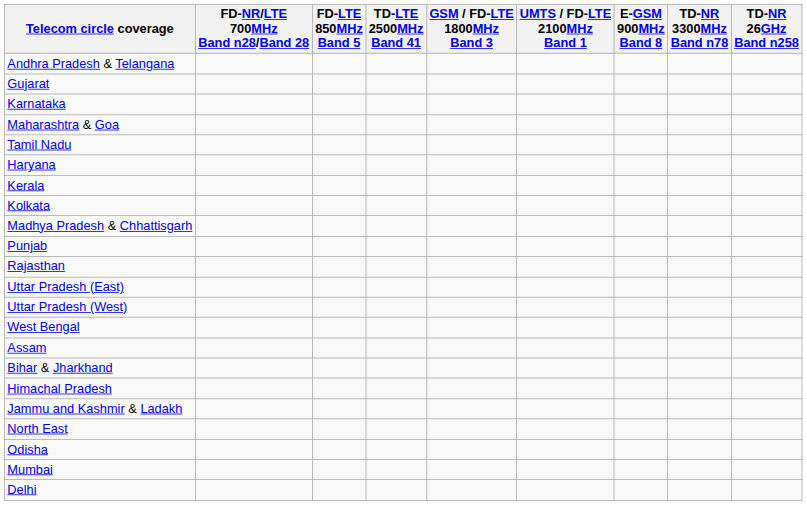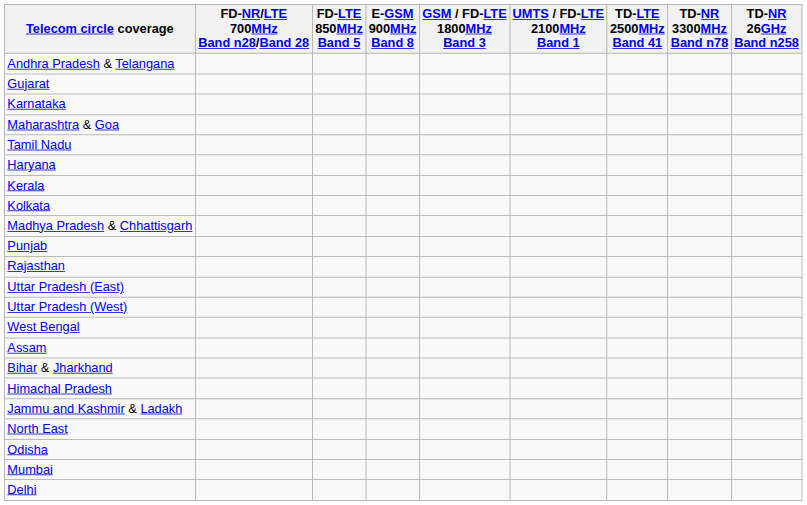columns swapped: E-GSM 900MHz Band 8 <-> TD-LTE 2500MHz Band 41
